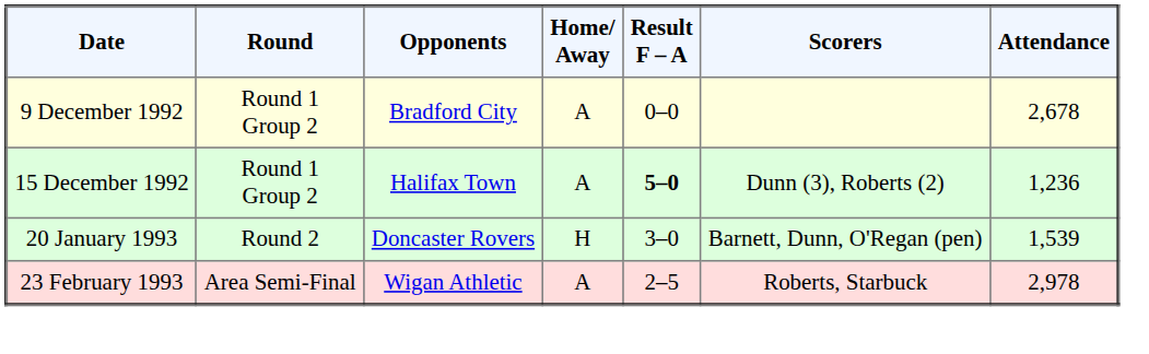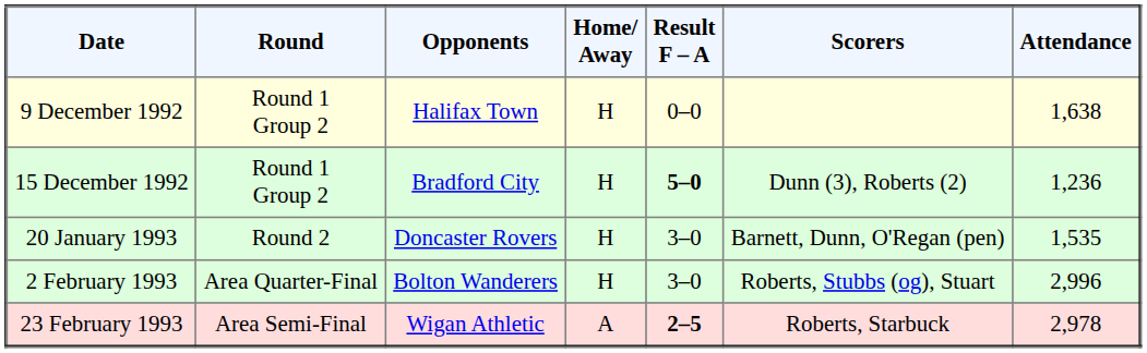9 December 1992 | Opponents: Bradford City -> Halifax Town
9 December 1992 | Home/ Away: A -> H
9 December 1992 | Attendance: 2,678 -> 1,638
15 December 1992 | Opponents: Halifax Town -> Bradford City
15 December 1992 | Home/ Away: A -> H
20 January 1993 | Attendance: 1,539 -> 1,535
+ row: 2 February 1993 | Area Quarter-Final | Bolton Wanderers | H | 3–0 | Roberts, Stubbs (og), Stuart | 2,996
23 February 1993 | Result F – A: normal -> bold
